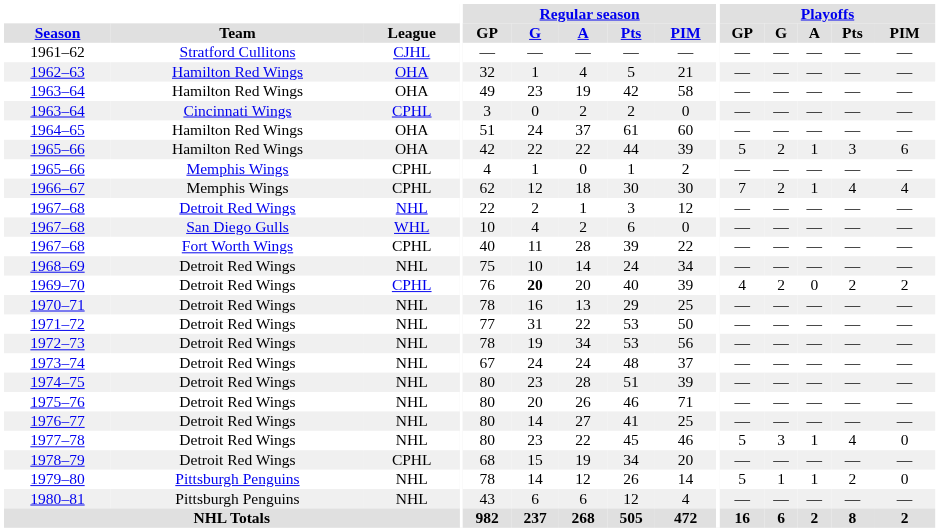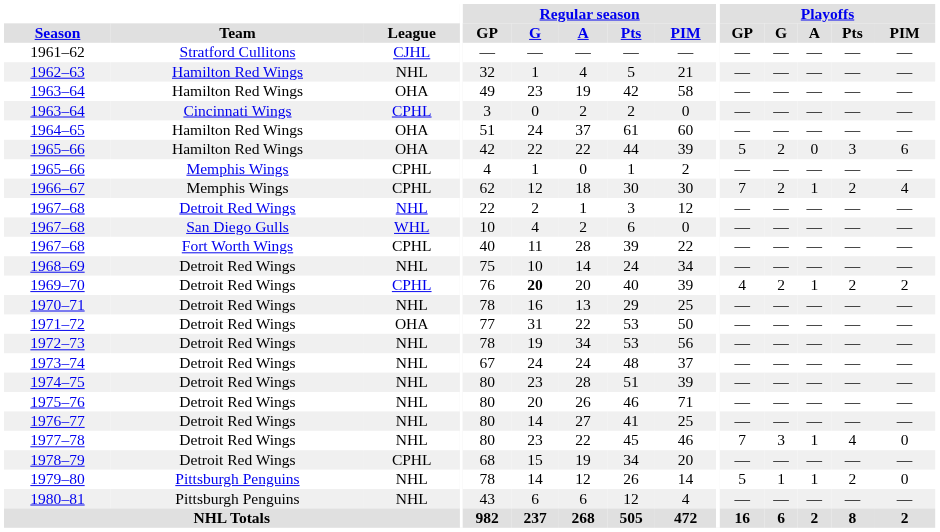1962–63 | League: OHA -> NHL
1965–66 / Hamilton Red Wings | Playoffs / A: 1 -> 0
1966–67 | Playoffs / Pts: 4 -> 2
1969–70 | Playoffs / A: 0 -> 1
1971–72 | League: NHL -> OHA
1977–78 | Playoffs / GP: 5 -> 7
